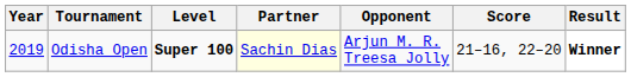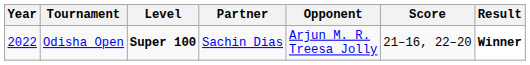Odisha Open | Year: 2019 -> 2022
Odisha Open | Partner: lightyellow background -> no background
